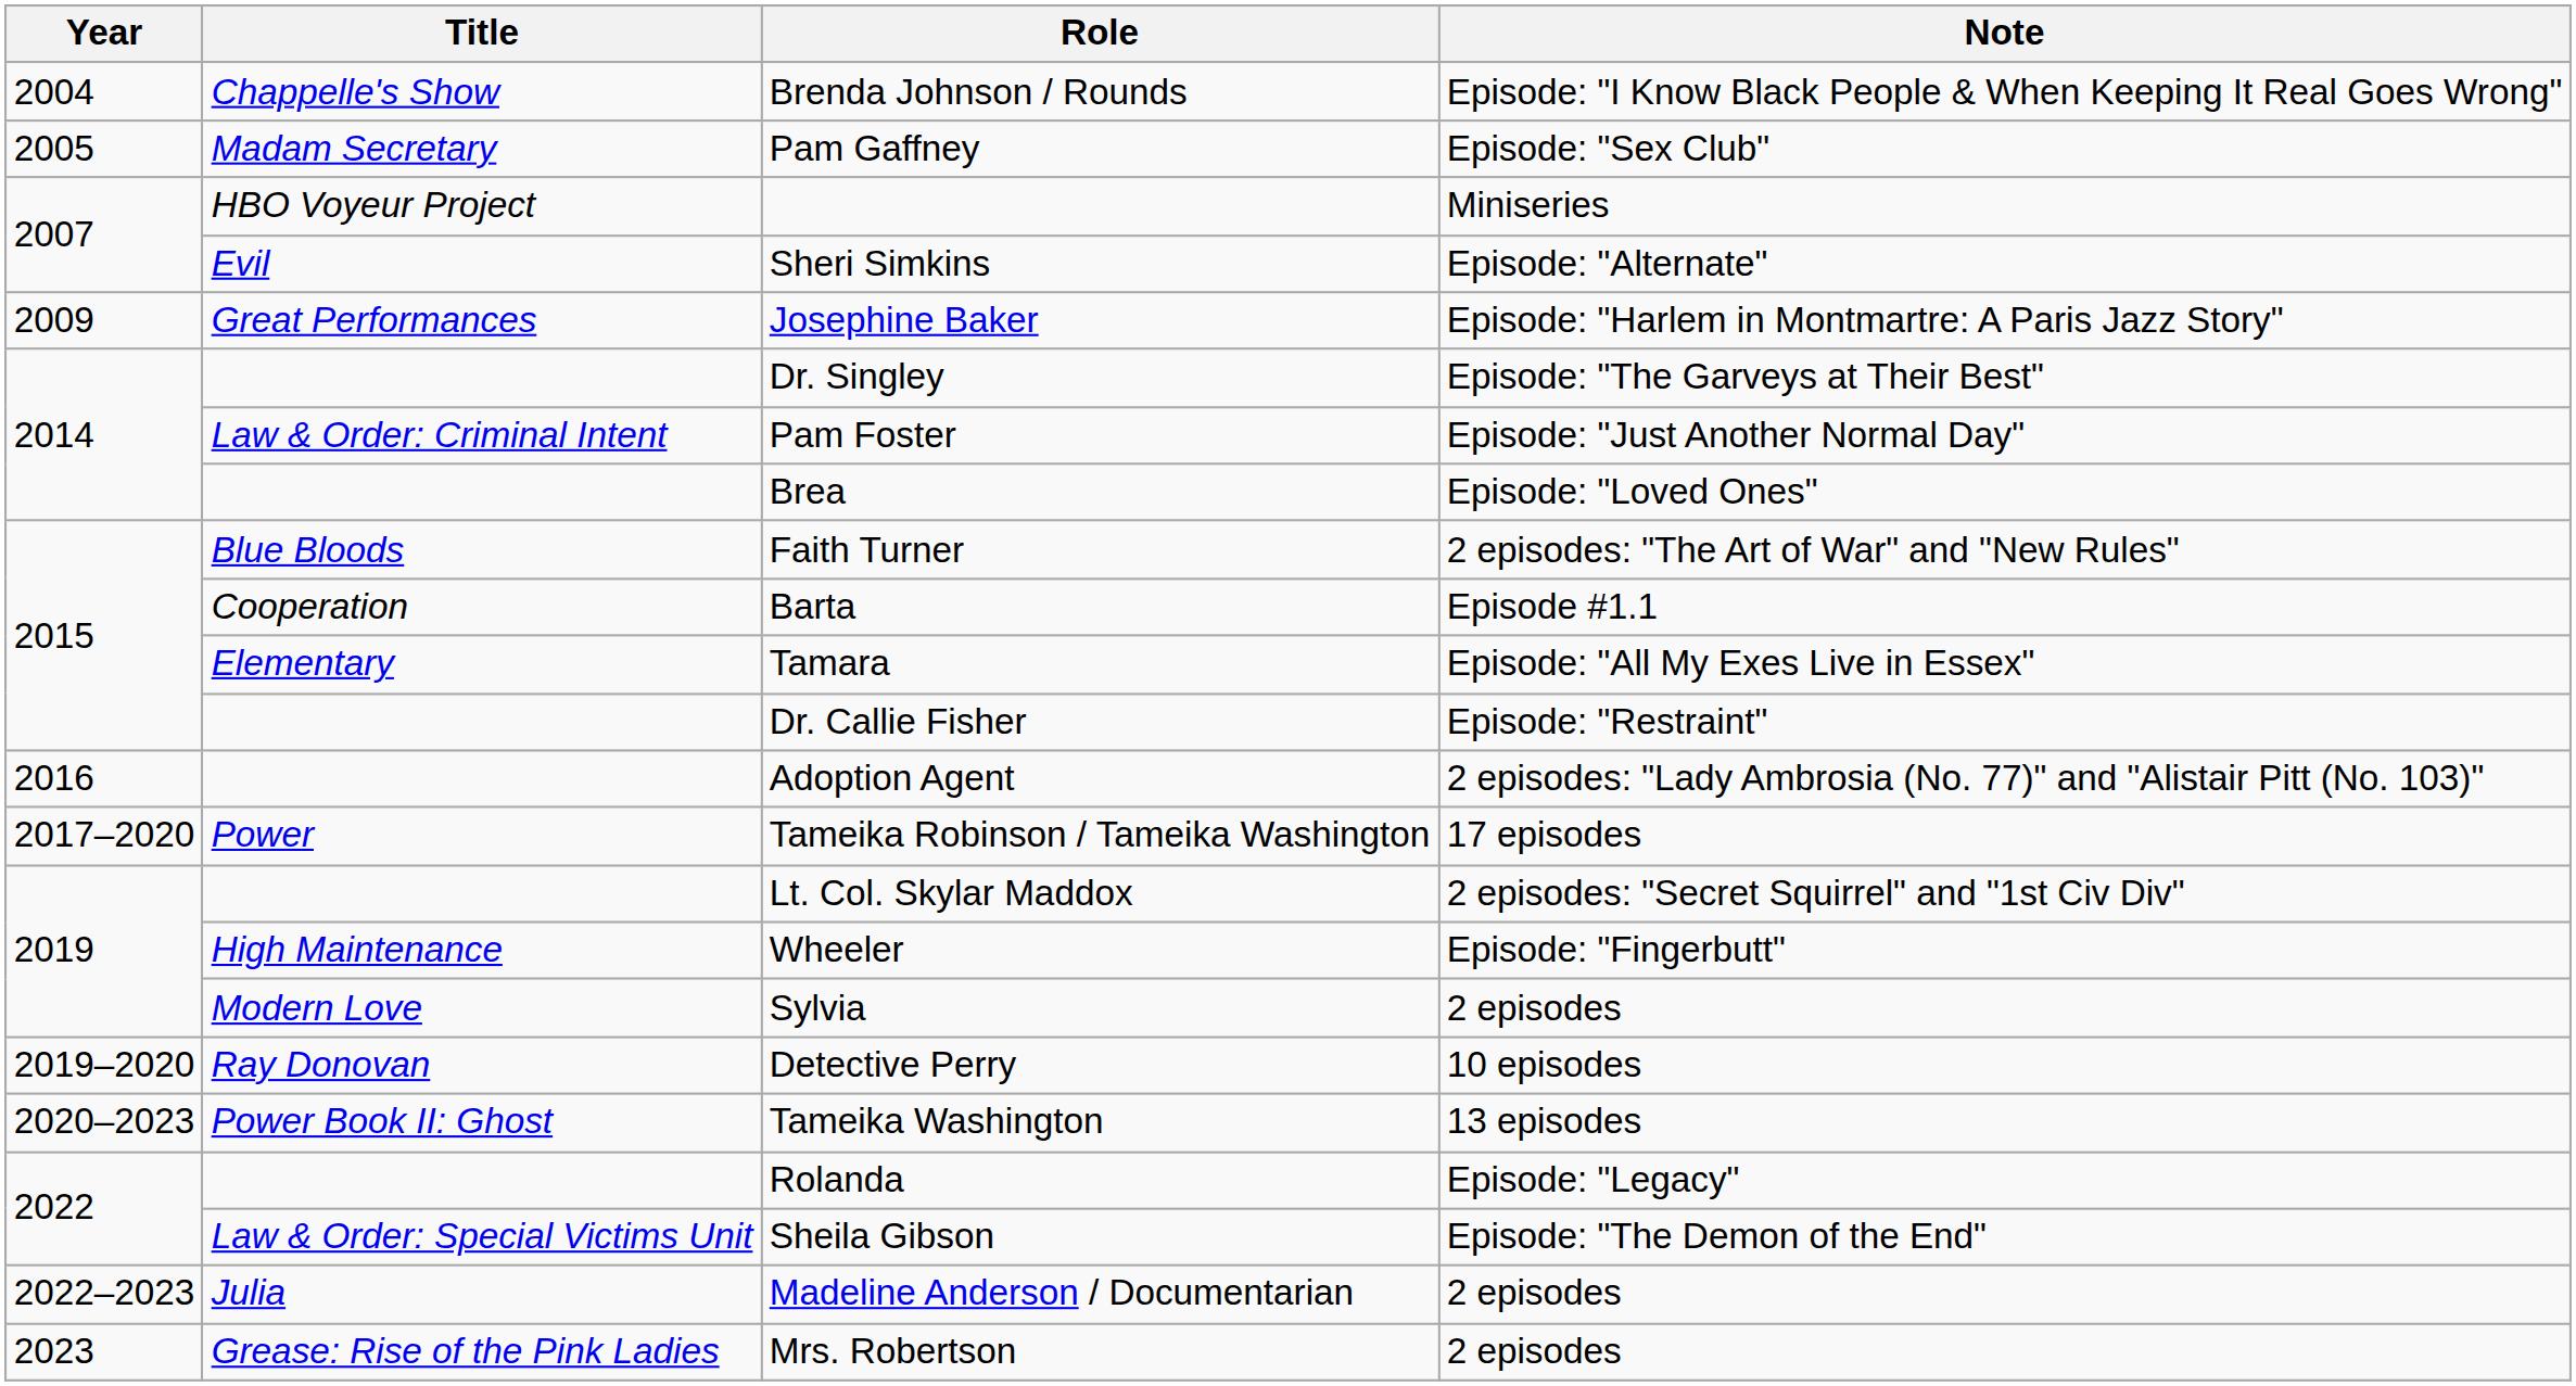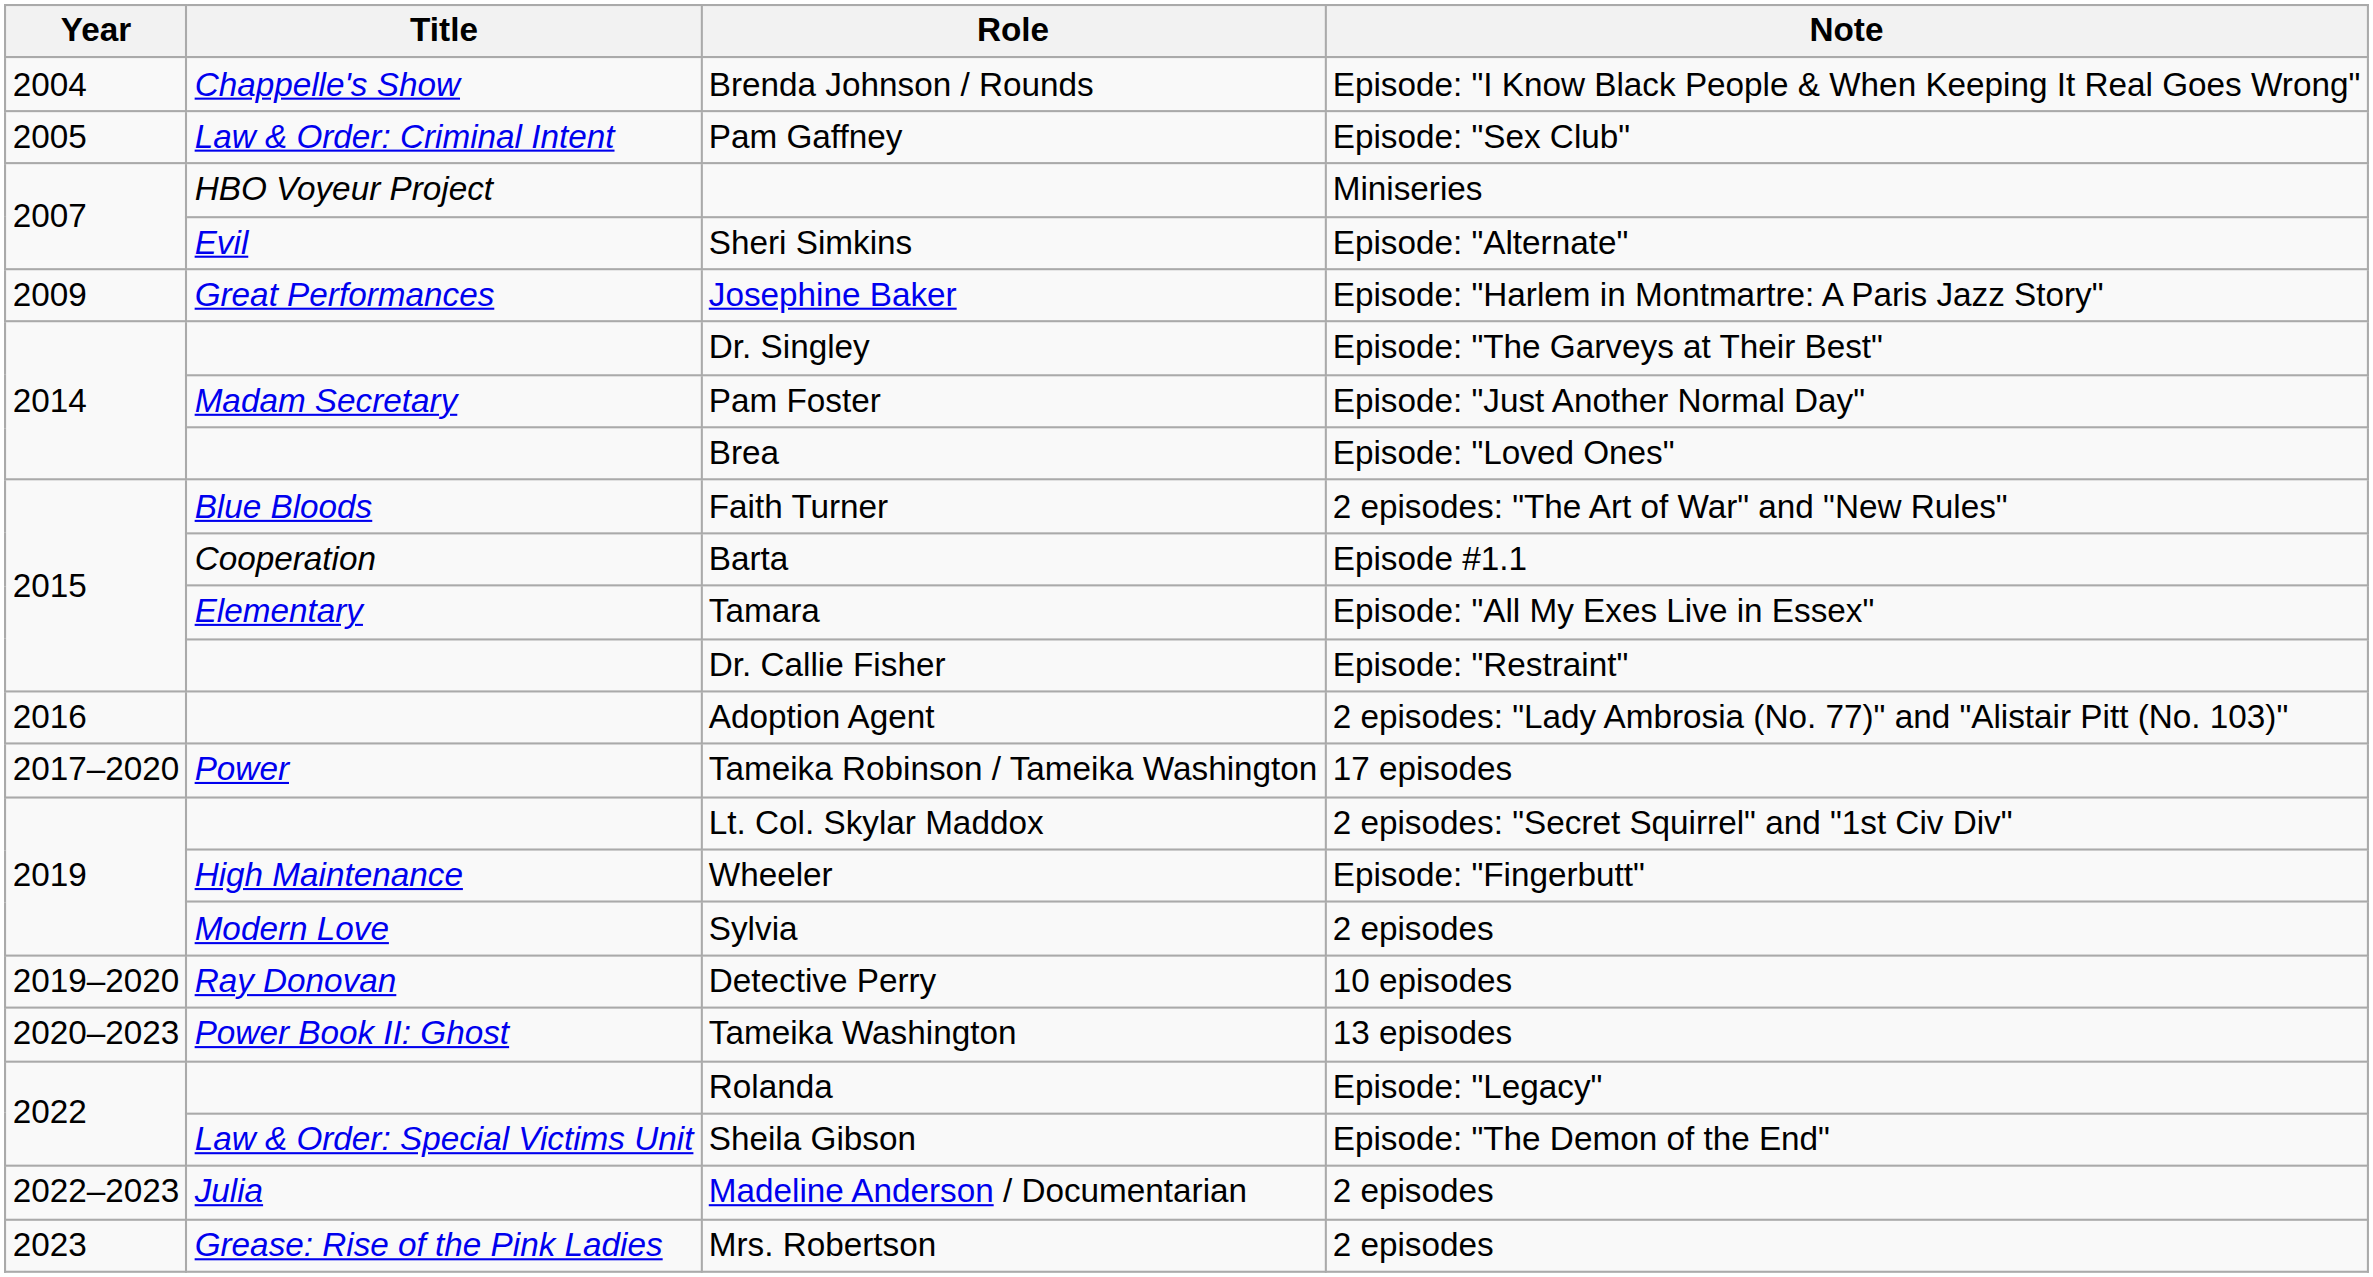Pam Gaffney | Title: Madam Secretary -> Law & Order: Criminal Intent
Pam Foster | Title: Law & Order: Criminal Intent -> Madam Secretary
